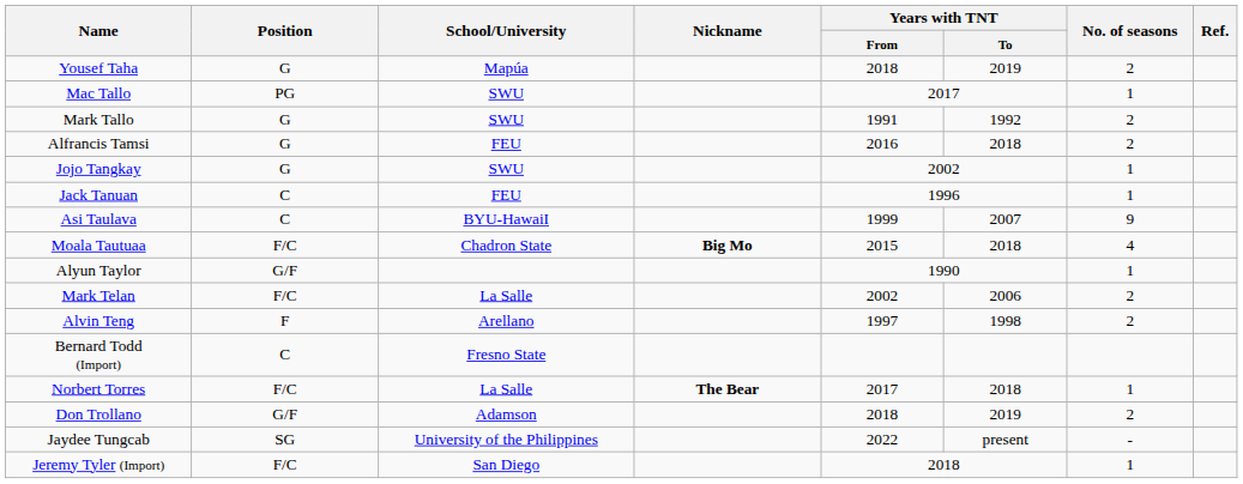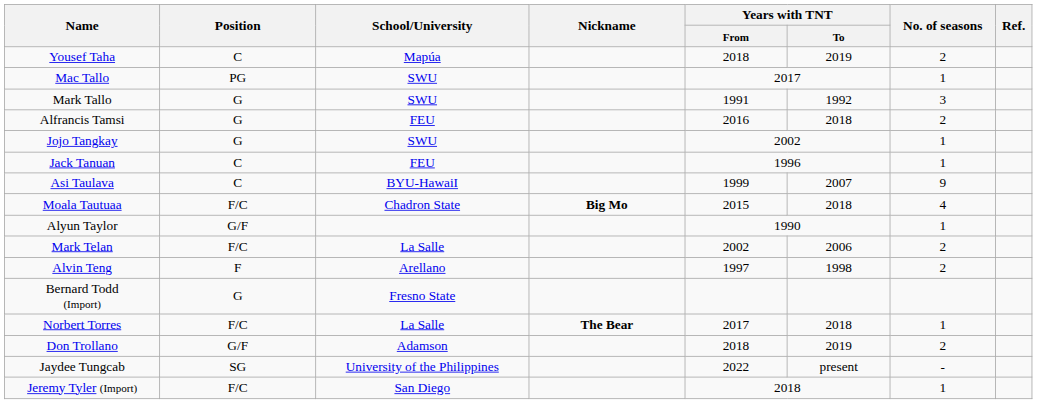Yousef Taha | Position: G -> C
Mark Tallo | No. of seasons: 2 -> 3
Bernard Todd (Import) | Position: C -> G
